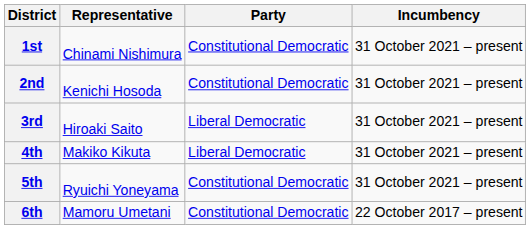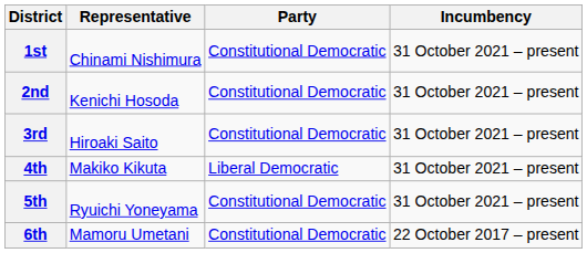3rd | Party: Liberal Democratic -> Constitutional Democratic
